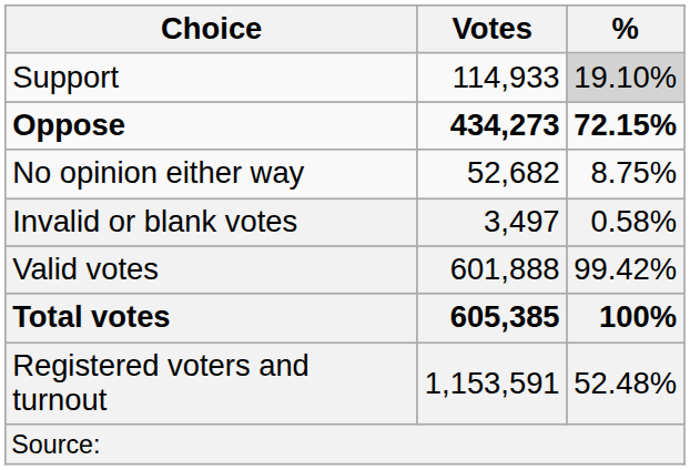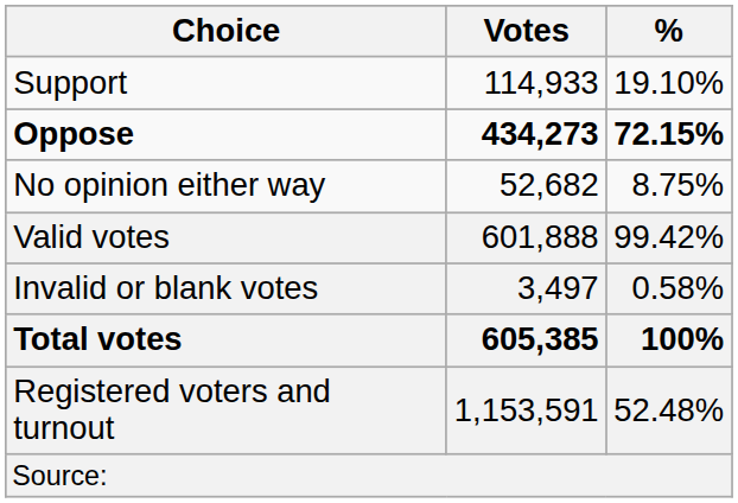Support | %: lightgrey background -> no background
rows swapped: Valid votes <-> Invalid or blank votes
